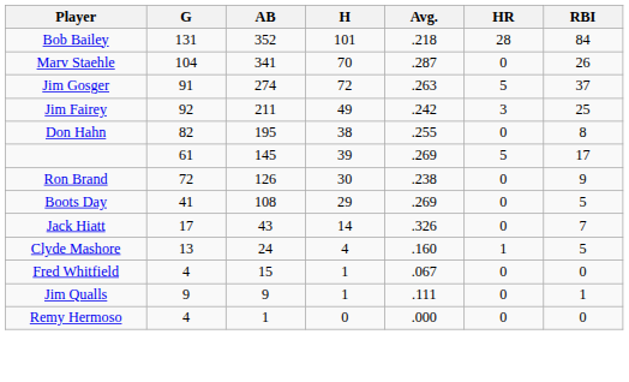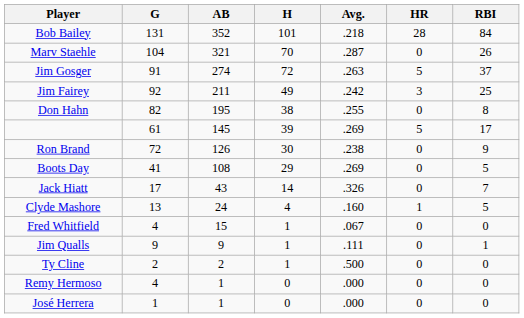Marv Staehle | AB: 341 -> 321
+ row: Ty Cline | 2 | 2 | 1 | .500 | 0 | 0
+ row: José Herrera | 1 | 1 | 0 | .000 | 0 | 0
